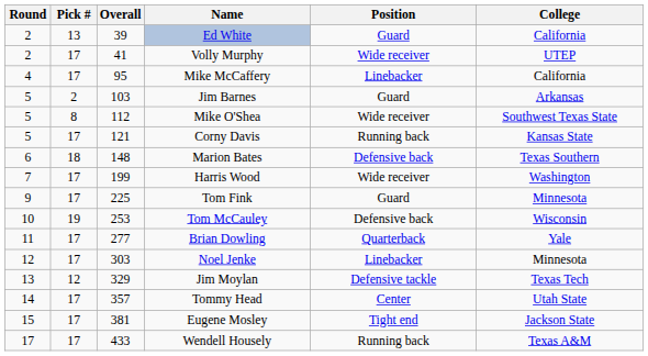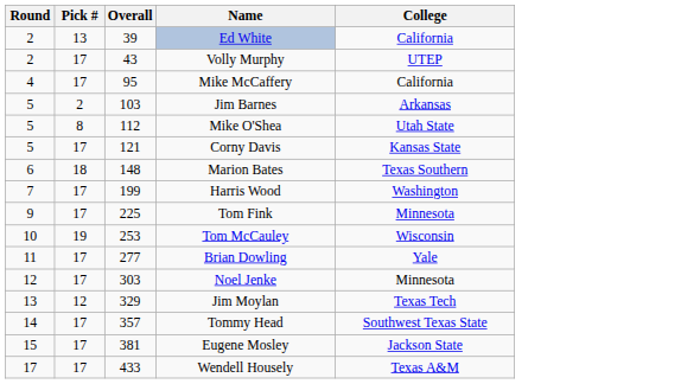- column: Position | Guard | Wide receiver | Linebacker | Guard | Wide receiver | Running back | Defensive back | Wide receiver | Guard | Defensive back | Quarterback | Linebacker | Defensive tackle | Center | Tight end | Running back
Volly Murphy | Overall: 41 -> 43
Mike O'Shea | College: Southwest Texas State -> Utah State
Tommy Head | College: Utah State -> Southwest Texas State
